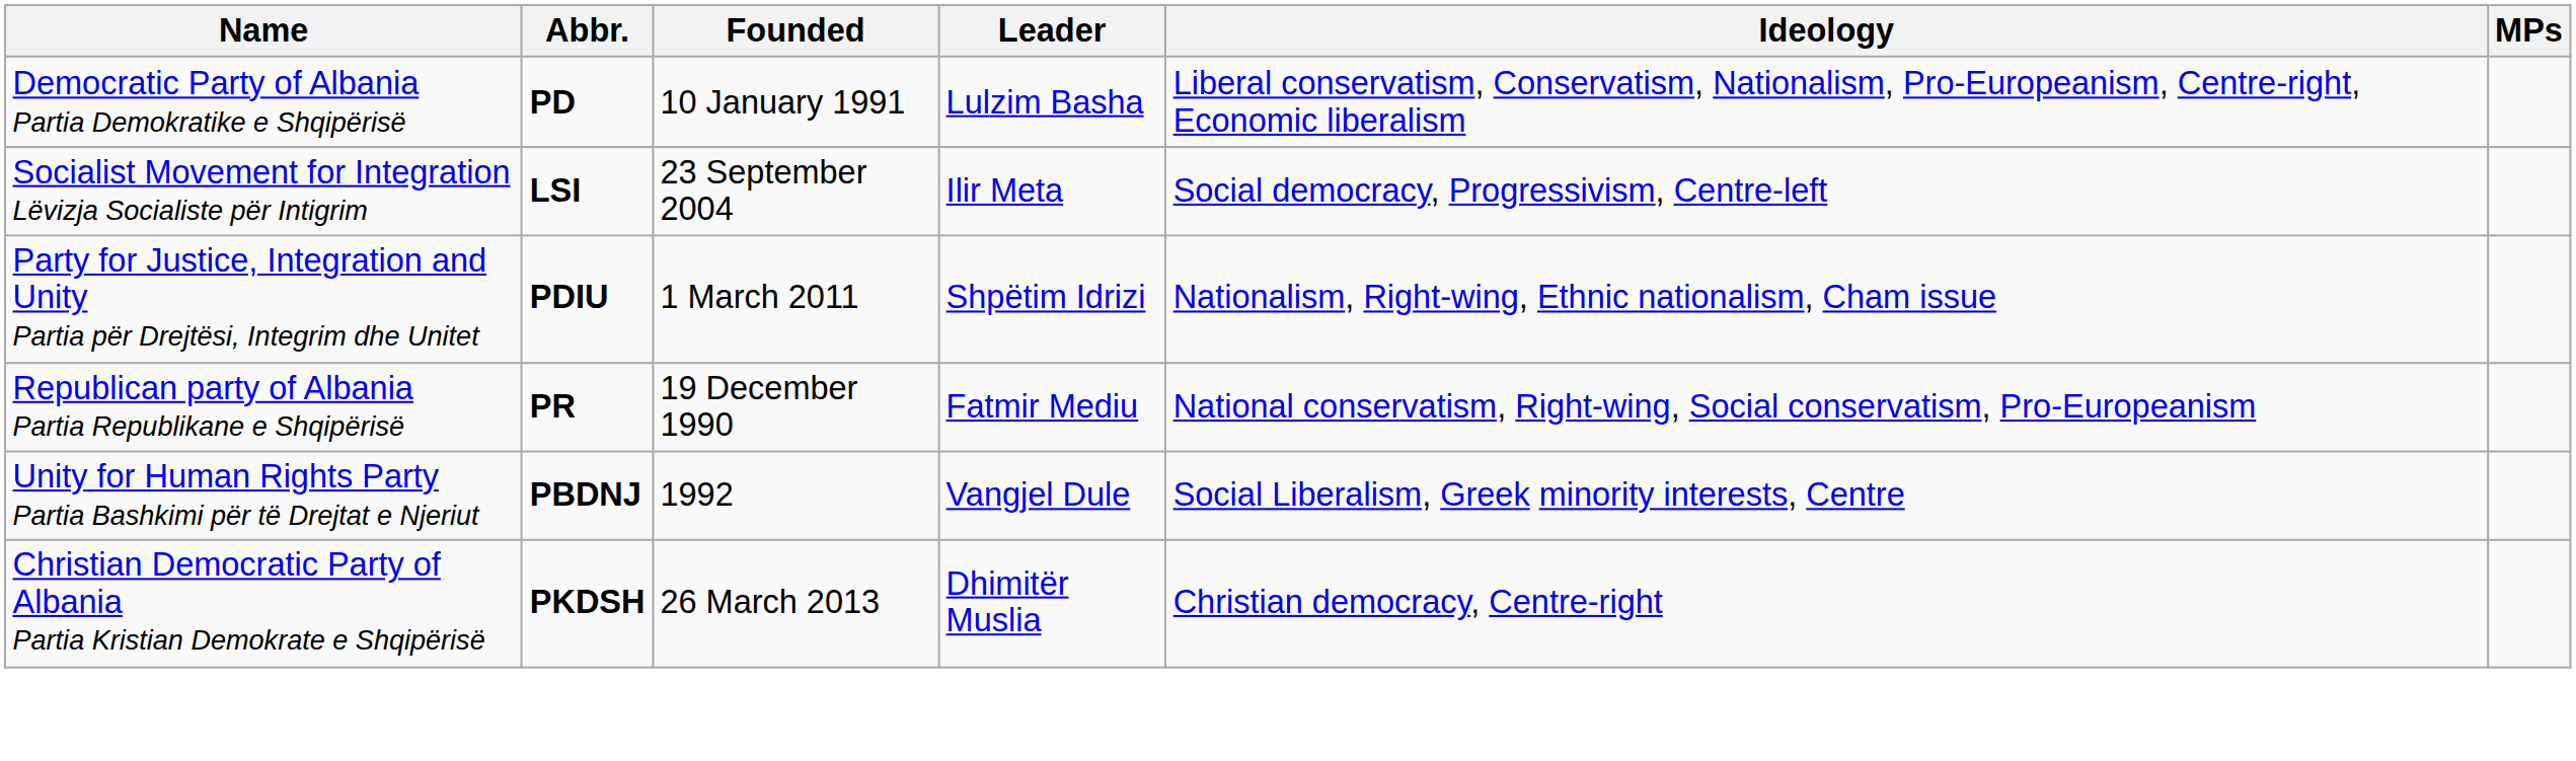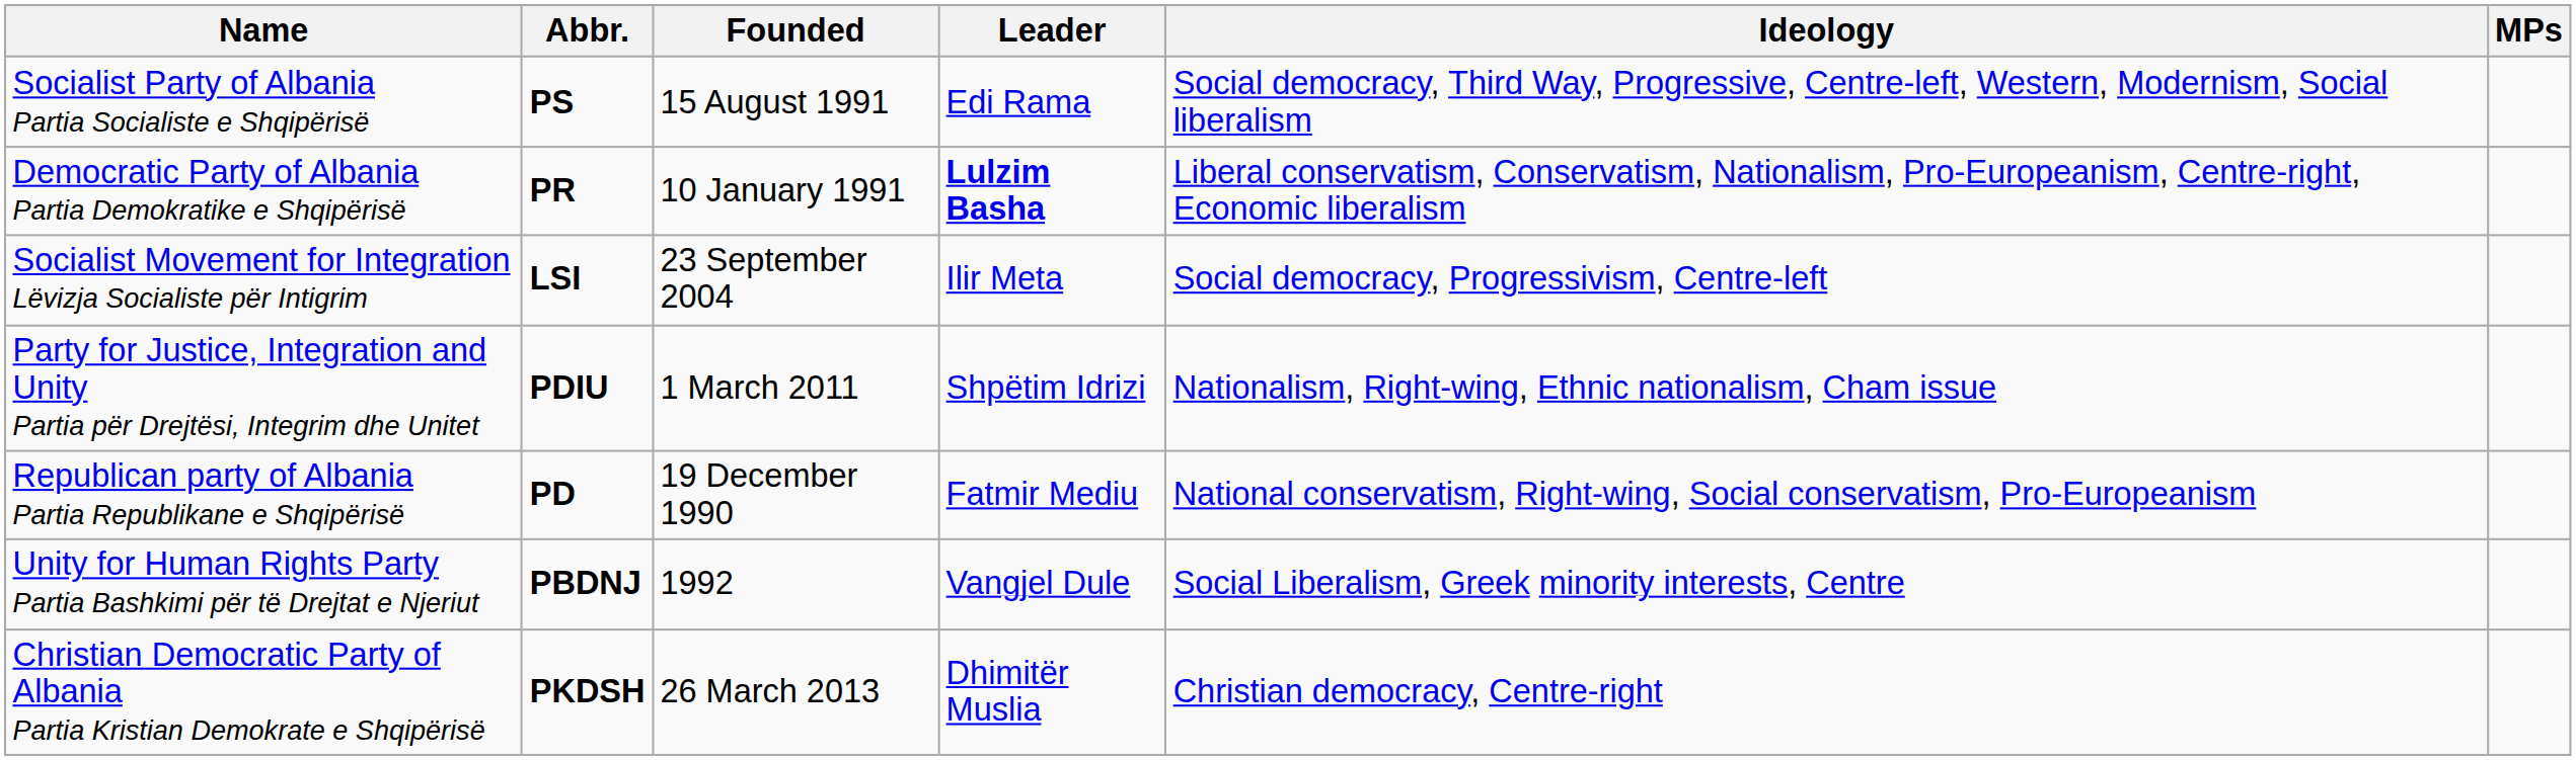+ row: Socialist Party of Albania Partia Socialiste e Shqipërisë | PS | 15 August 1991 | Edi Rama | Social democracy, Third Way, Progressive, Centre-left, Western, Modernism, Social liberalism
Democratic Party of Albania Partia Demokratike e Shqipërisë | Abbr.: PD -> PR
Democratic Party of Albania Partia Demokratike e Shqipërisë | Leader: normal -> bold
Republican party of Albania Partia Republikane e Shqipërisë | Abbr.: PR -> PD
